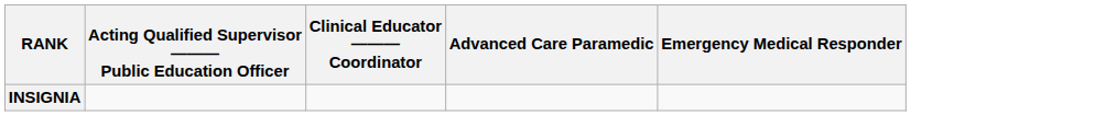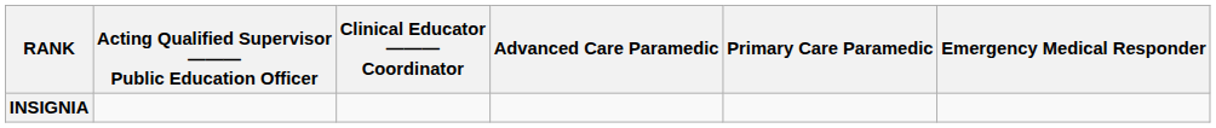+ column: Primary Care Paramedic
